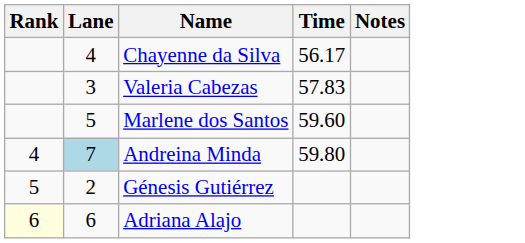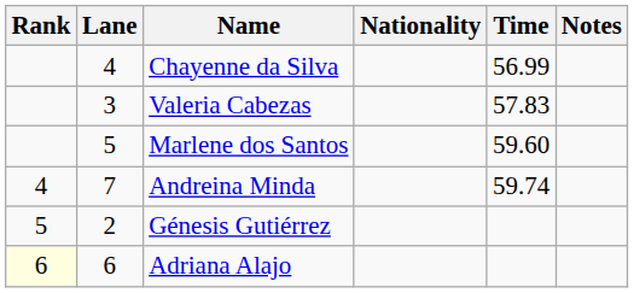+ column: Nationality
Chayenne da Silva | Time: 56.17 -> 56.99
Andreina Minda | Lane: lightblue background -> no background
Andreina Minda | Time: 59.80 -> 59.74
